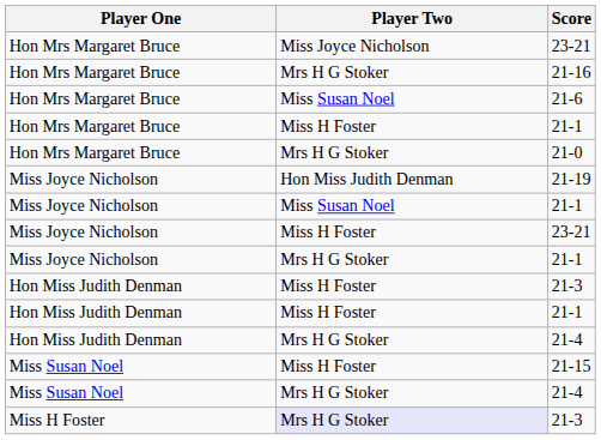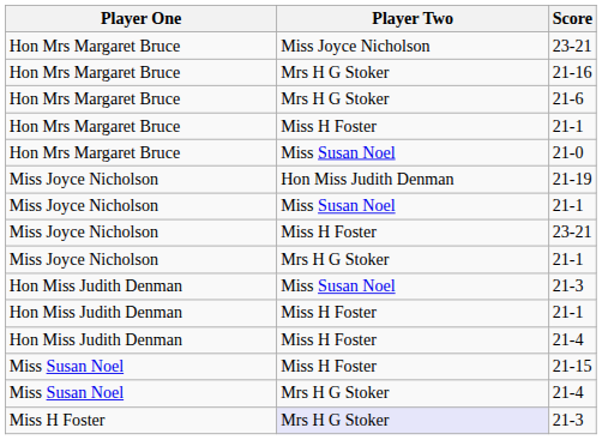21-6 | Player Two: Miss Susan Noel -> Mrs H G Stoker
21-0 | Player Two: Mrs H G Stoker -> Miss Susan Noel
Hon Miss Judith Denman / 21-3 | Player Two: Miss H Foster -> Miss Susan Noel
Hon Miss Judith Denman / 21-4 | Player Two: Mrs H G Stoker -> Miss H Foster
